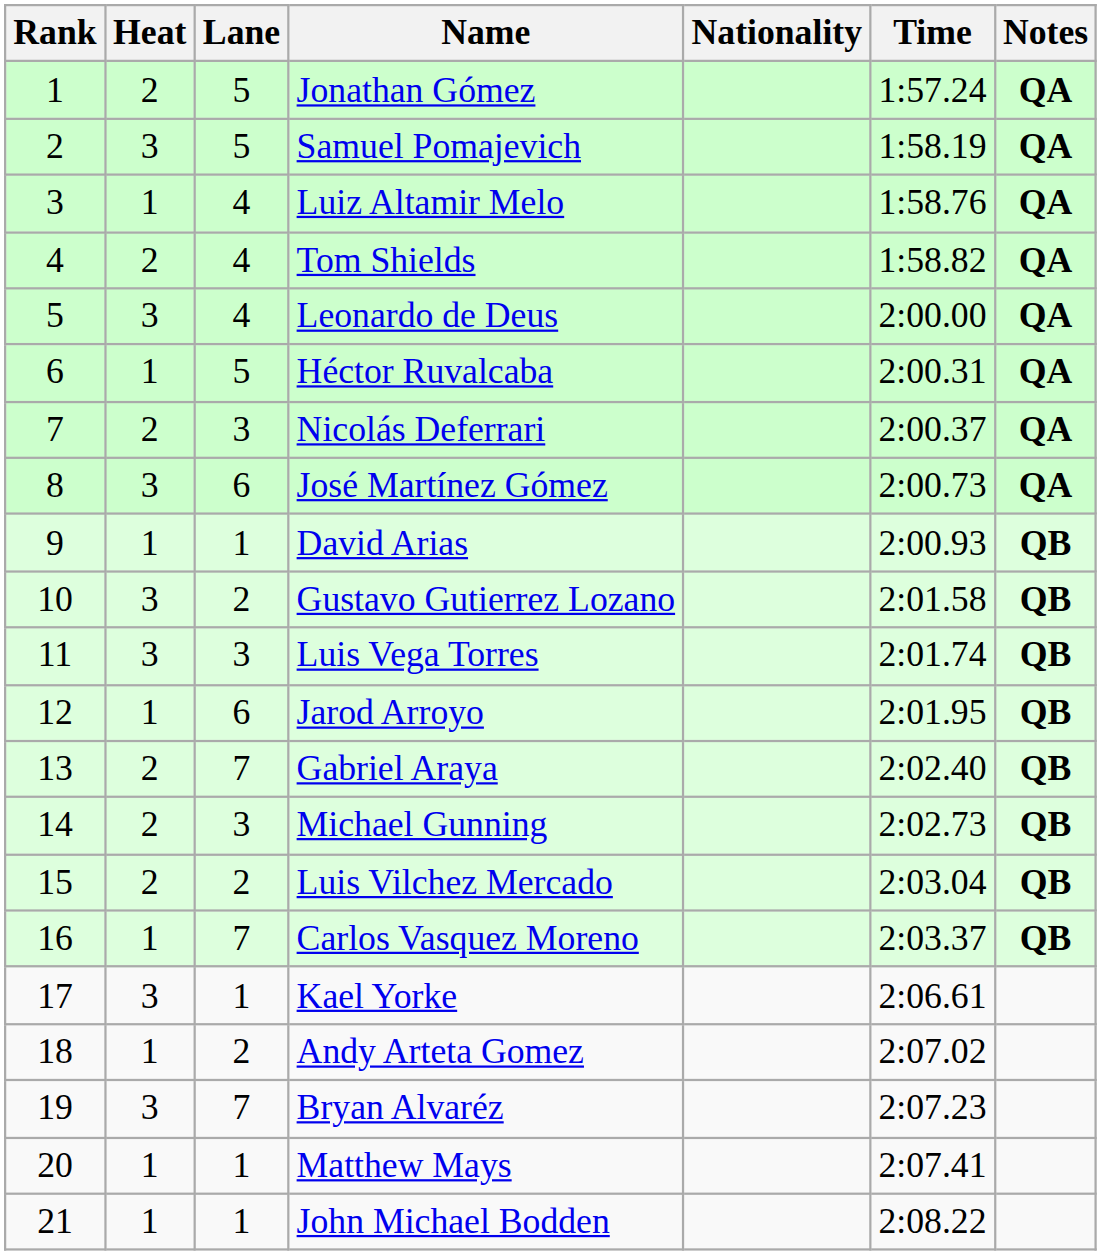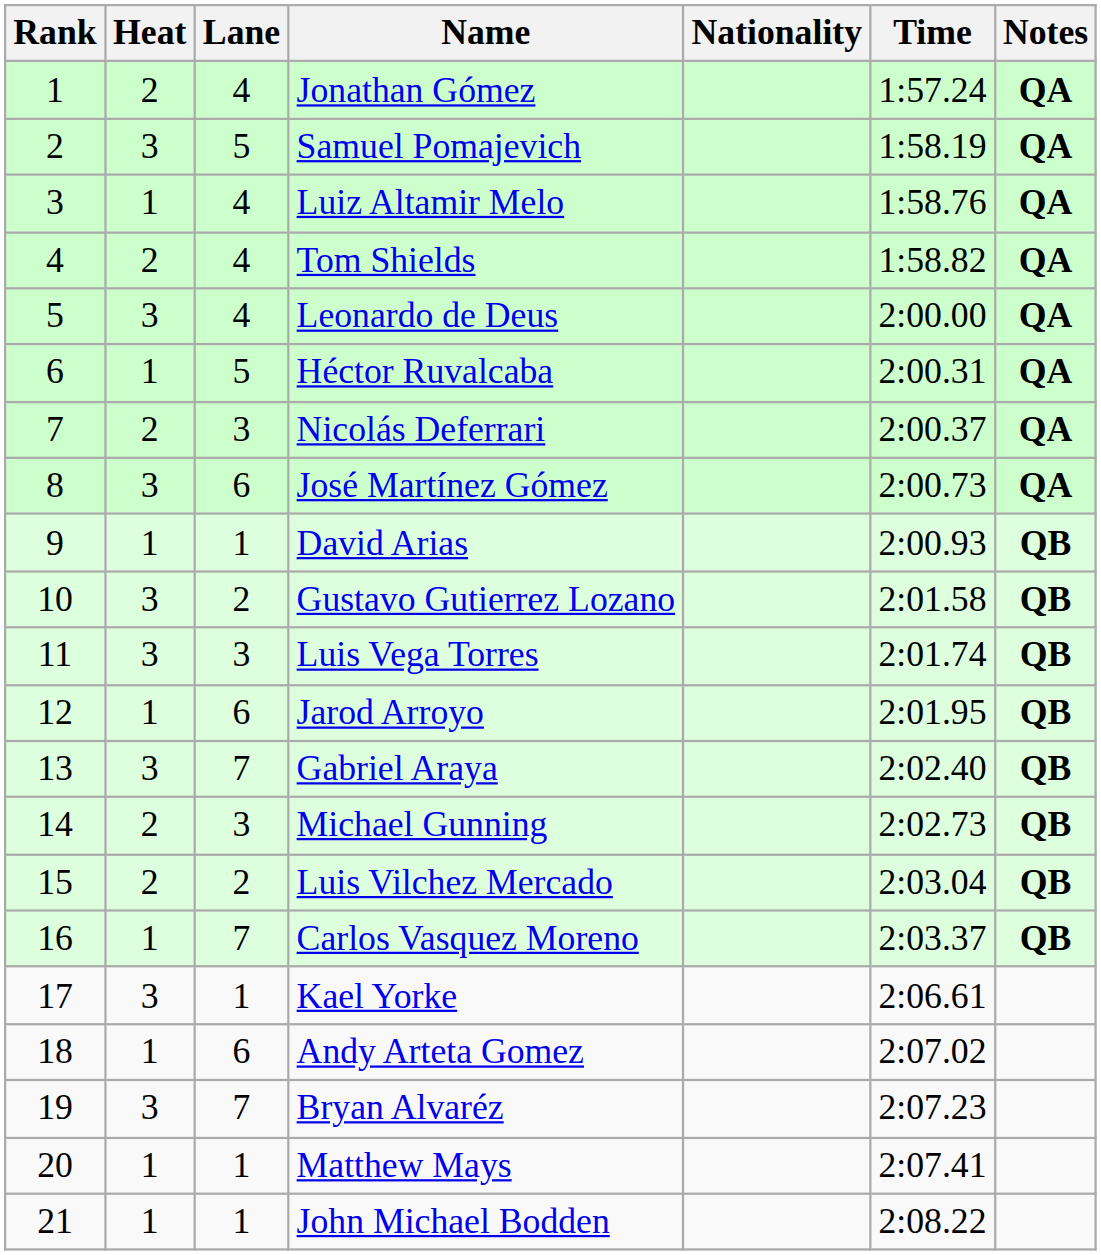Jonathan Gómez | Lane: 5 -> 4
Gabriel Araya | Heat: 2 -> 3
Andy Arteta Gomez | Lane: 2 -> 6
